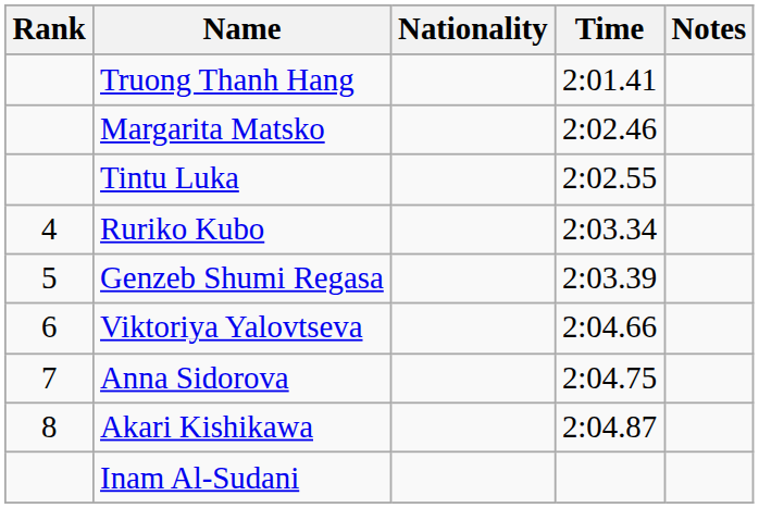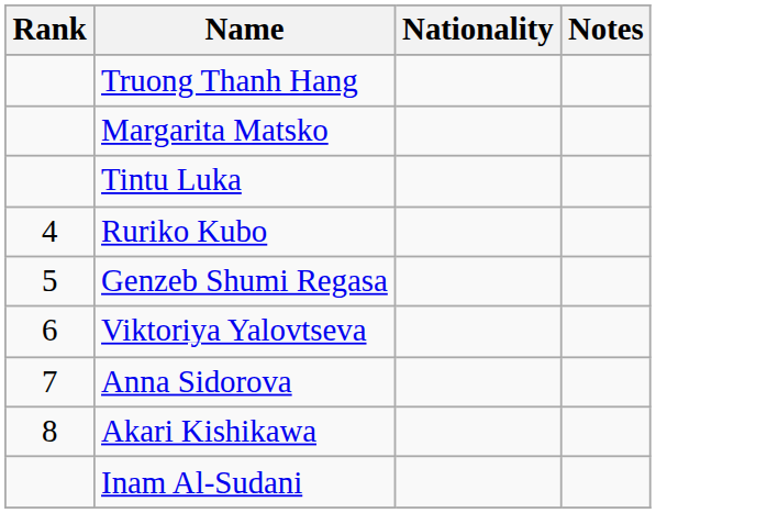- column: Time | 2:01.41 | 2:02.46 | 2:02.55 | 2:03.34 | 2:03.39 | 2:04.66 | 2:04.75 | 2:04.87
